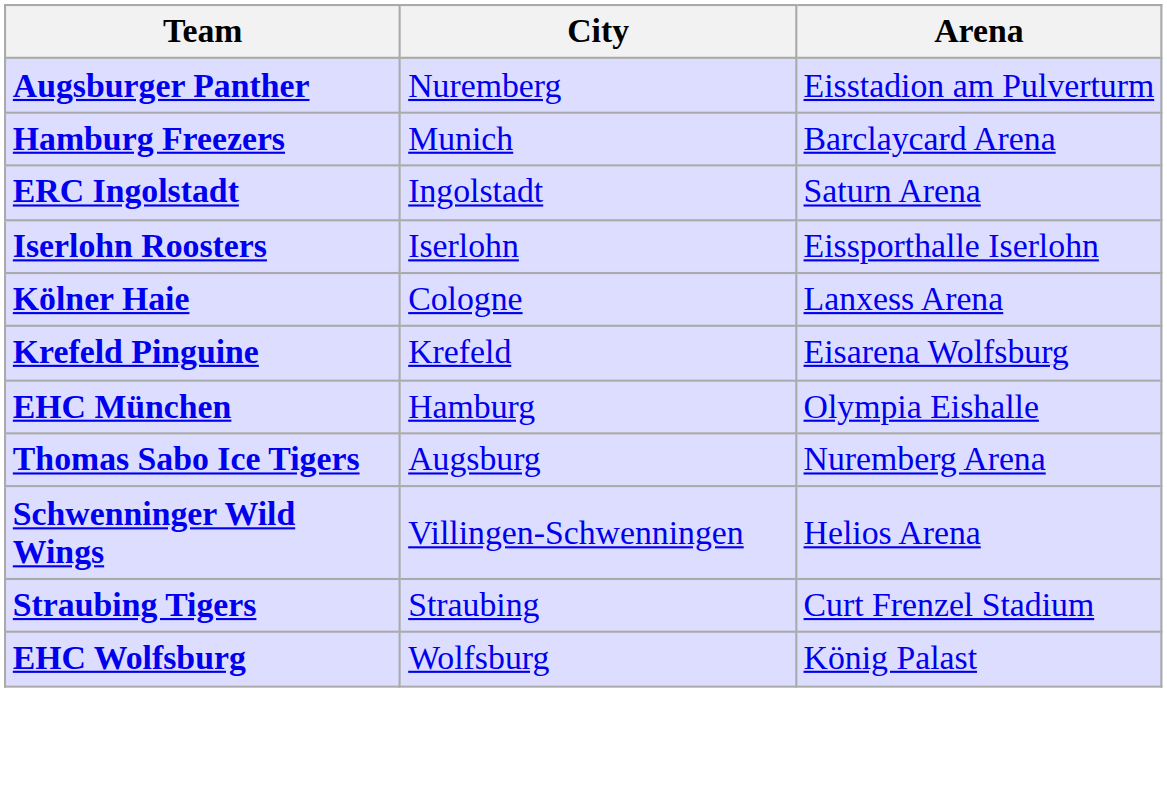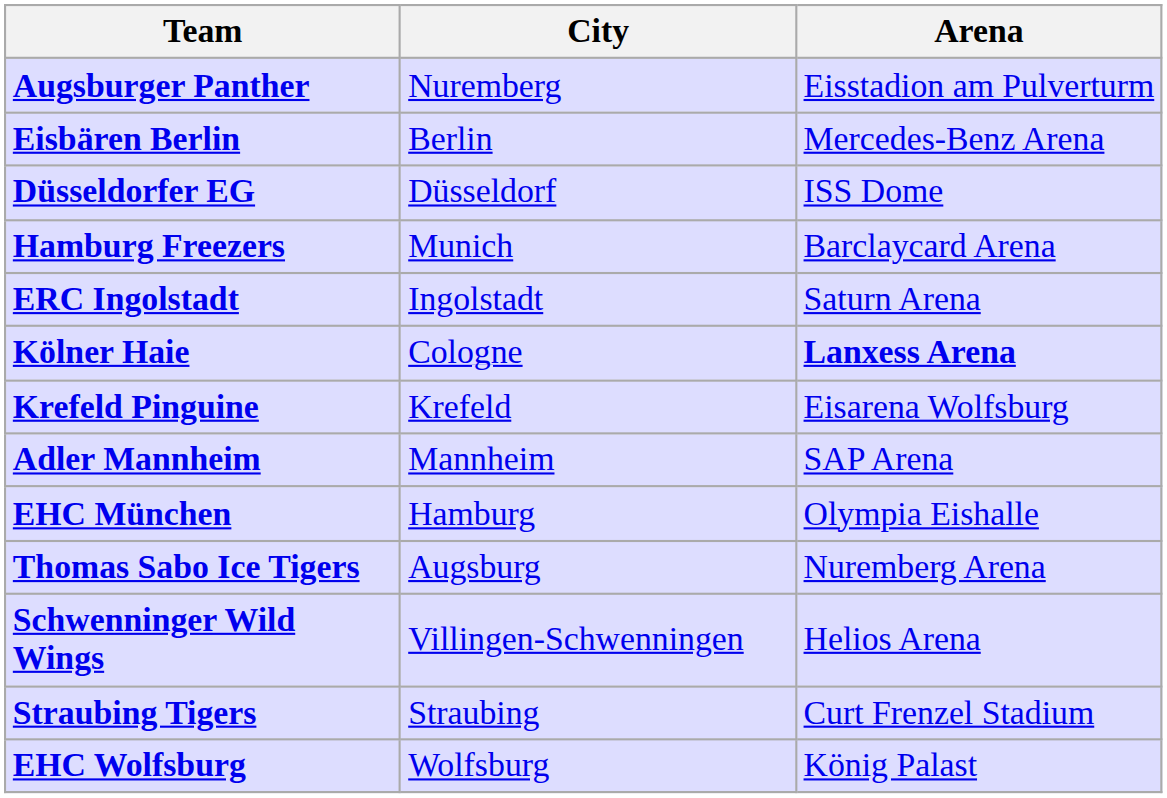+ row: Eisbären Berlin | Berlin | Mercedes-Benz Arena
+ row: Düsseldorfer EG | Düsseldorf | ISS Dome
- row: Iserlohn Roosters | Iserlohn | Eissporthalle Iserlohn
Kölner Haie | Arena: normal -> bold
+ row: Adler Mannheim | Mannheim | SAP Arena
